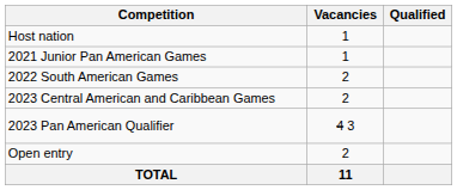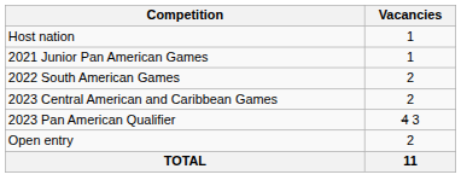- column: Qualified
